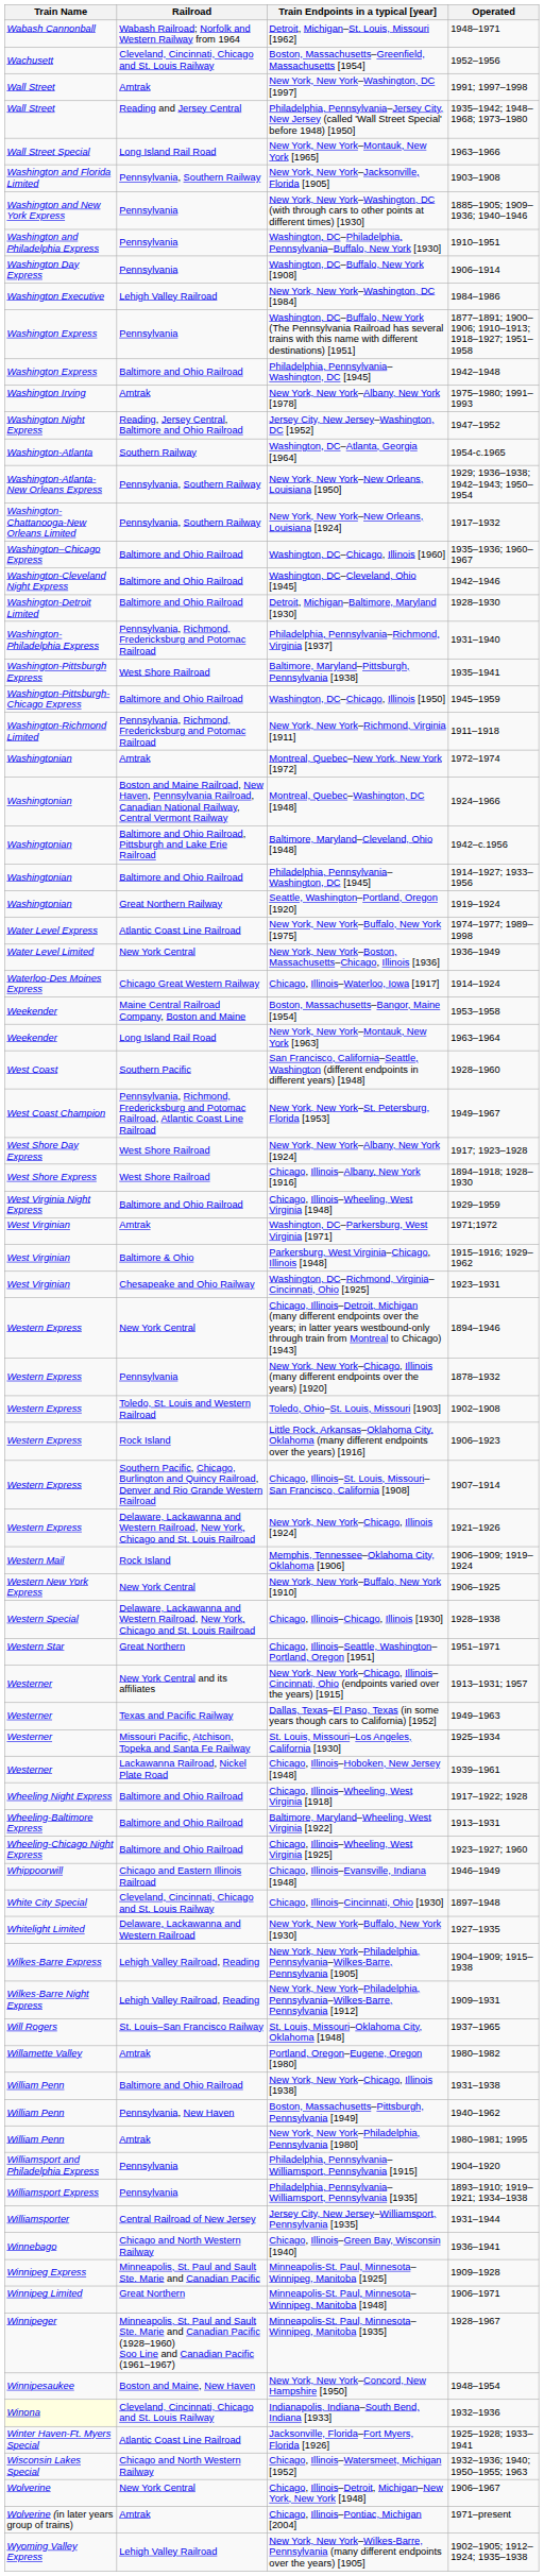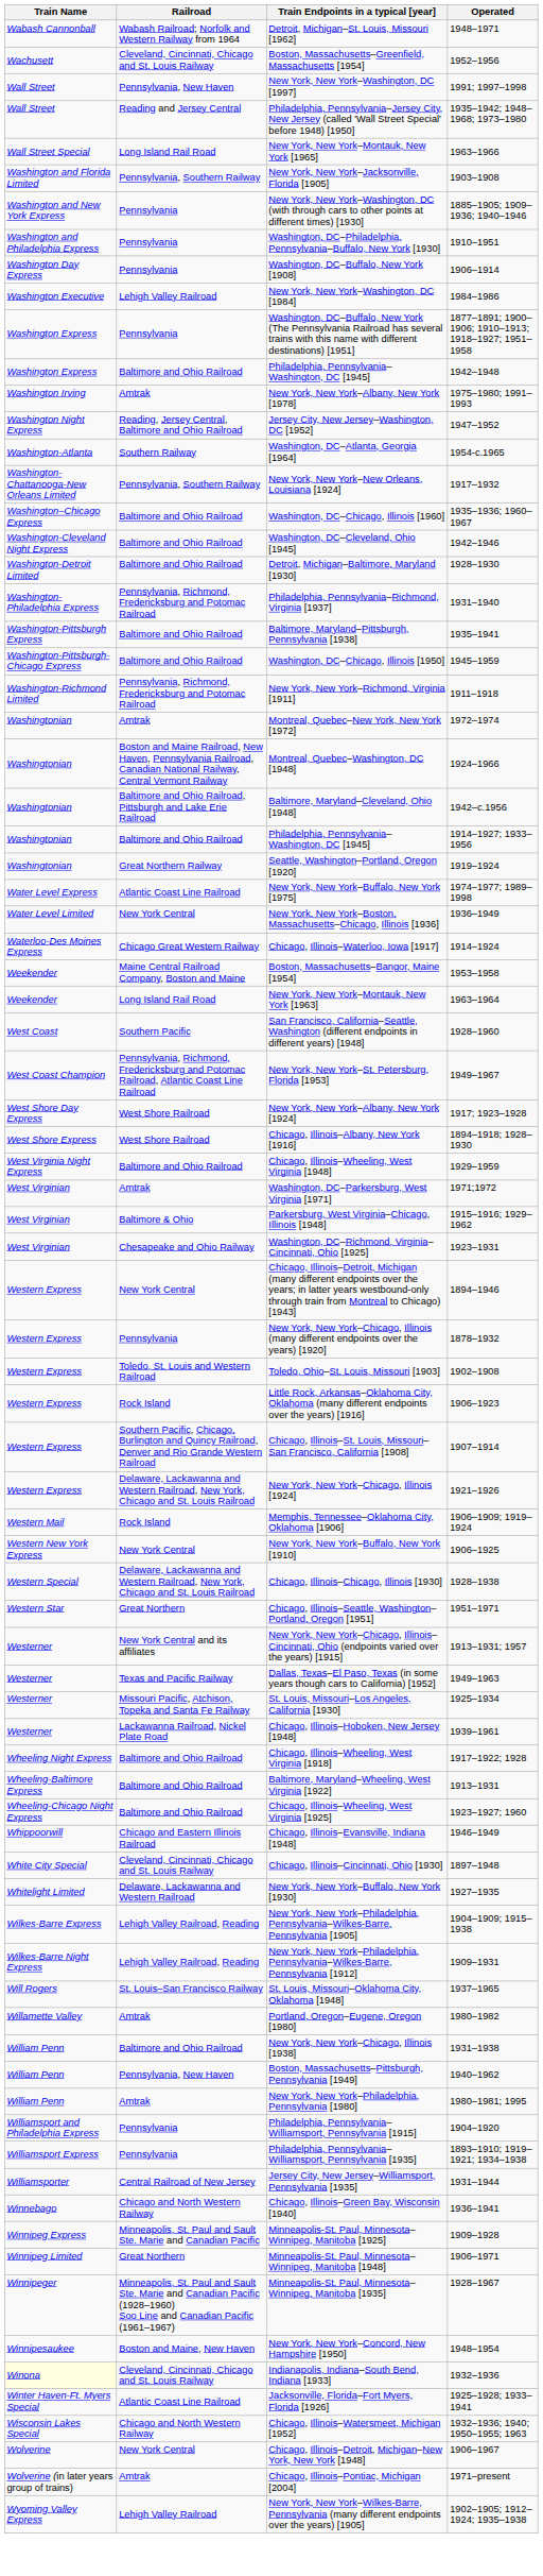New York, New York–Washington, DC [1997] | Railroad: Amtrak -> Pennsylvania, New Haven
- row: Washington-Atlanta-New Orleans Express | Pennsylvania, Southern Railway | New York, New York–New Orleans, Louisiana [1950] | 1929; 1936–1938; 1942–1943; 1950–1954
Baltimore, Maryland–Pittsburgh, Pennsylvania [1938] | Railroad: West Shore Railroad -> Baltimore and Ohio Railroad
